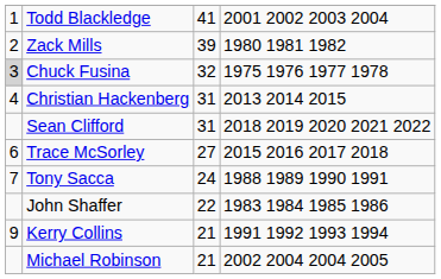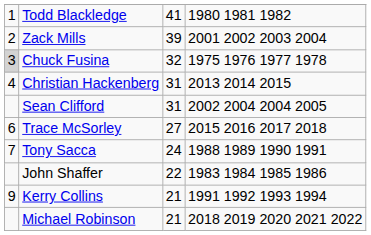Todd Blackledge | column 4: 2001 2002 2003 2004 -> 1980 1981 1982
Zack Mills | column 4: 1980 1981 1982 -> 2001 2002 2003 2004
Sean Clifford | column 4: 2018 2019 2020 2021 2022 -> 2002 2004 2004 2005
Michael Robinson | column 4: 2002 2004 2004 2005 -> 2018 2019 2020 2021 2022
